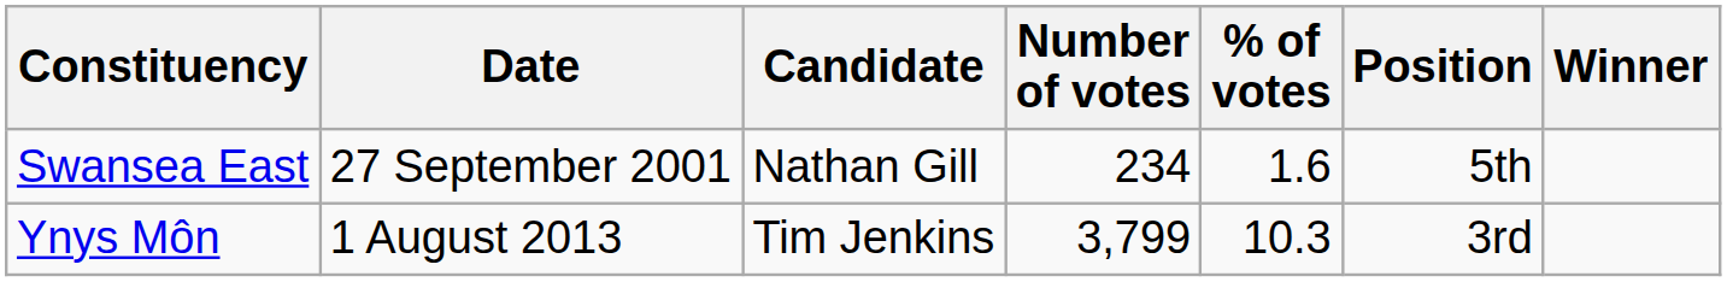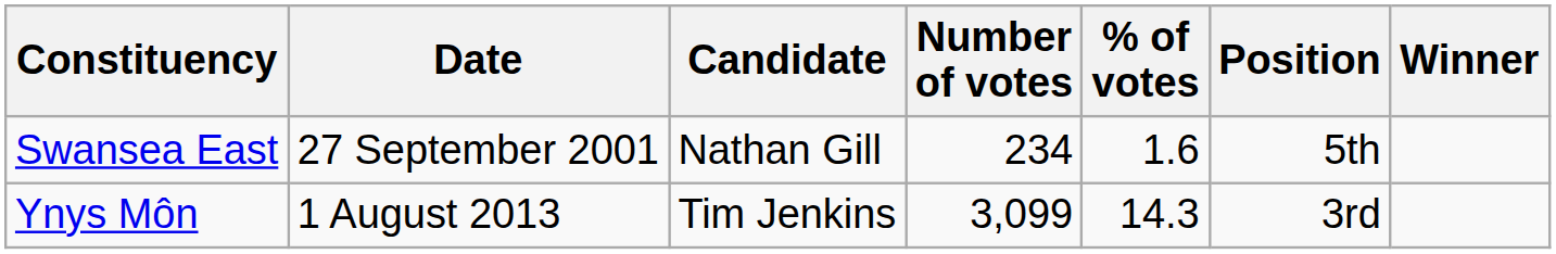Ynys Môn | Number of votes: 3,799 -> 3,099
Ynys Môn | % of votes: 10.3 -> 14.3
